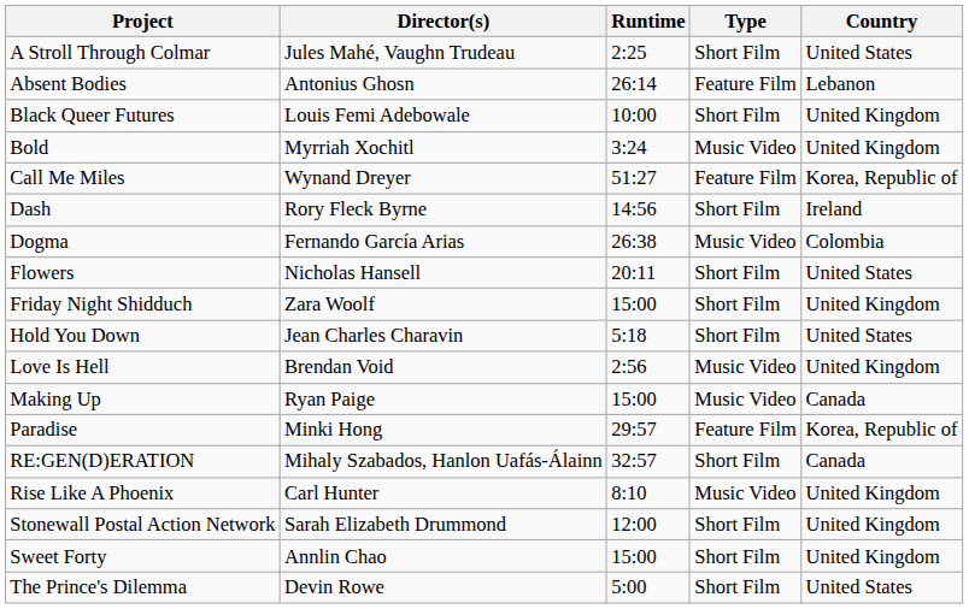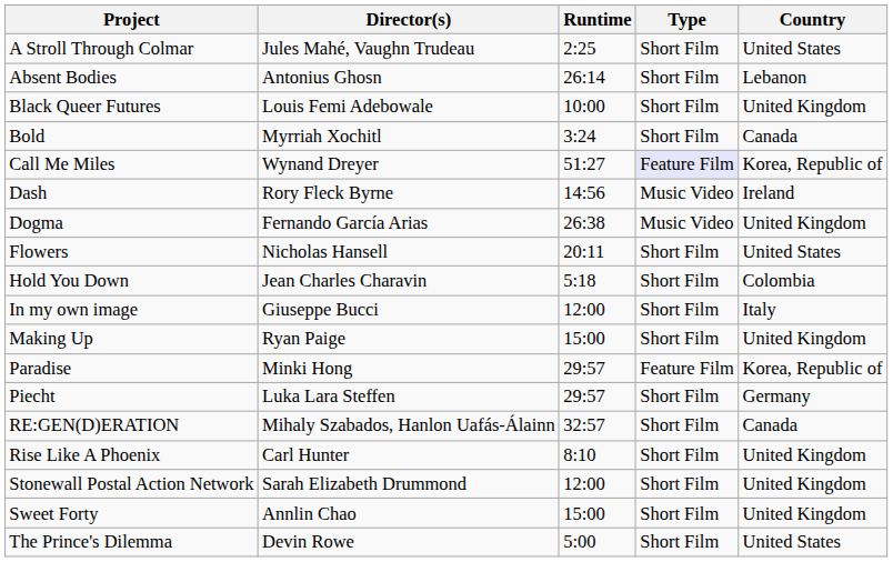Absent Bodies | Type: Feature Film -> Short Film
Bold | Type: Music Video -> Short Film
Bold | Country: United Kingdom -> Canada
Call Me Miles | Type: no background -> lavender background
Dash | Type: Short Film -> Music Video
Dogma | Country: Colombia -> United Kingdom
- row: Friday Night Shidduch | Zara Woolf | 15:00 | Short Film | United Kingdom
Hold You Down | Country: United States -> Colombia
+ row: In my own image | Giuseppe Bucci | 12:00 | Short Film | Italy
- row: Love Is Hell | Brendan Void | 2:56 | Music Video | United Kingdom
Making Up | Type: Music Video -> Short Film
Making Up | Country: Canada -> United Kingdom
+ row: Piecht | Luka Lara Steffen | 29:57 | Short Film | Germany
Rise Like A Phoenix | Type: Music Video -> Short Film
